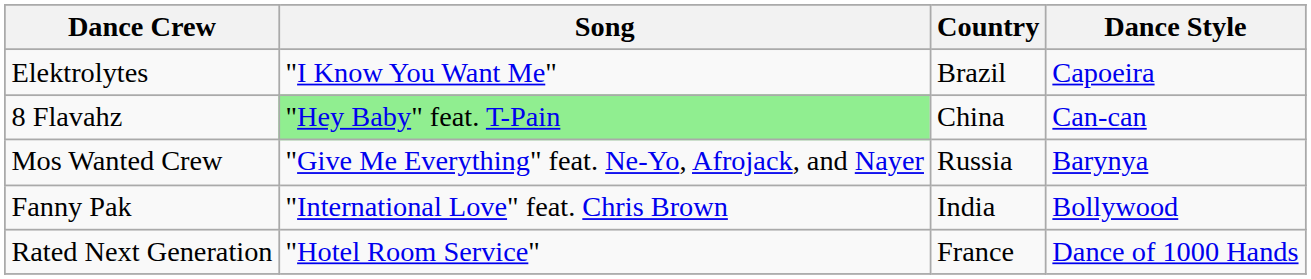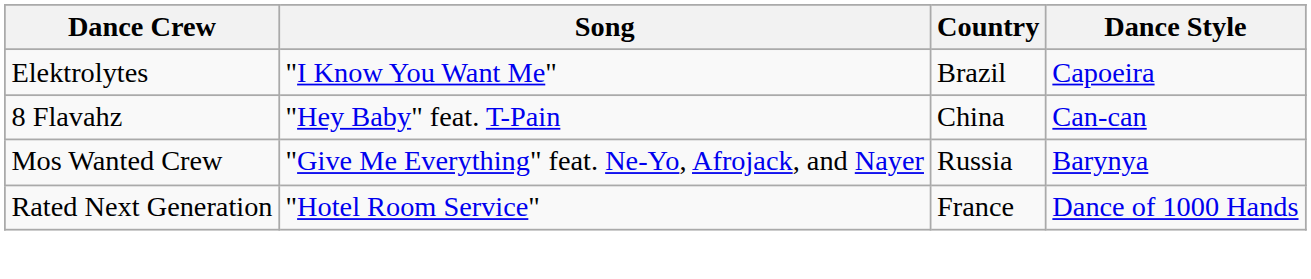8 Flavahz | Song: lightgreen background -> no background
- row: Fanny Pak | "International Love" feat. Chris Brown | India | Bollywood
